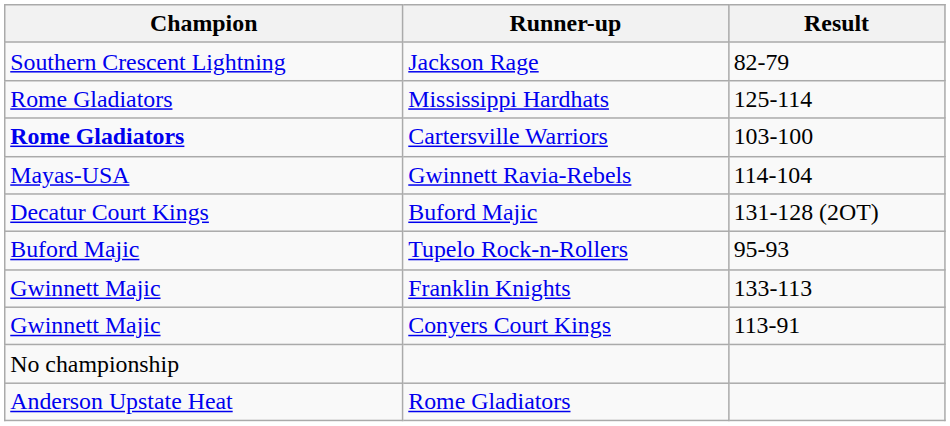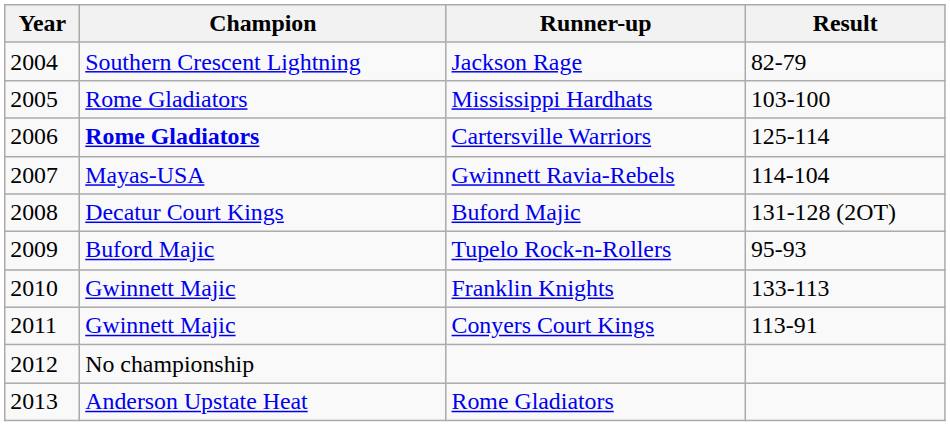+ column: Year | 2004 | 2005 | 2006 | 2007 | 2008 | 2009 | 2010 | 2011 | 2012 | 2013
Mississippi Hardhats | Result: 125-114 -> 103-100
Cartersville Warriors | Result: 103-100 -> 125-114
